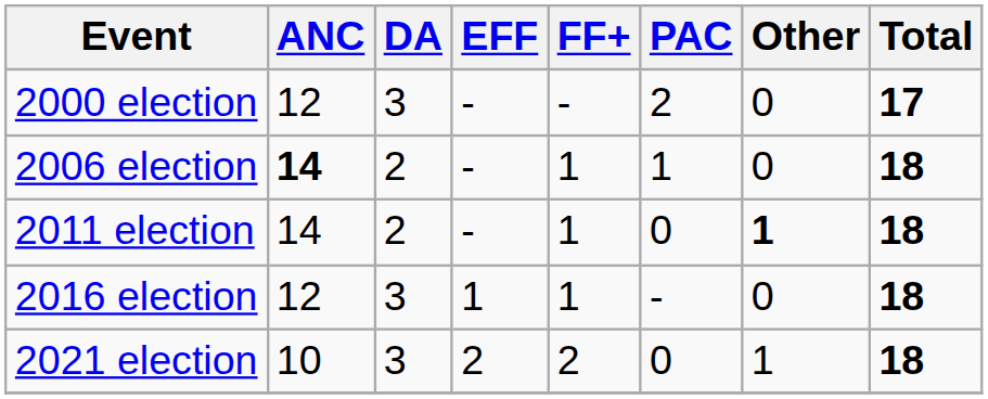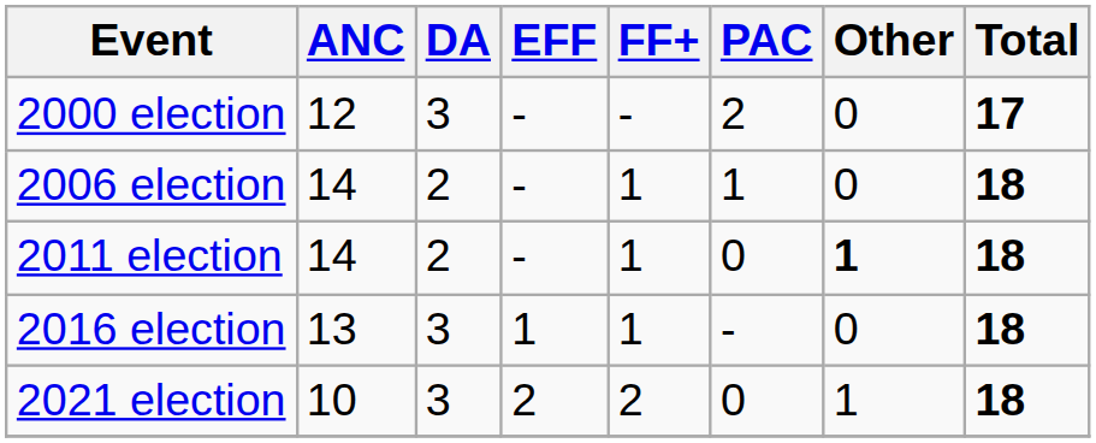2006 election | ANC: bold -> normal
2016 election | ANC: 12 -> 13
